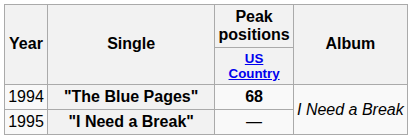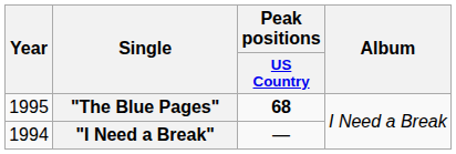"The Blue Pages" | Year: 1994 -> 1995
"I Need a Break" | Year: 1995 -> 1994
